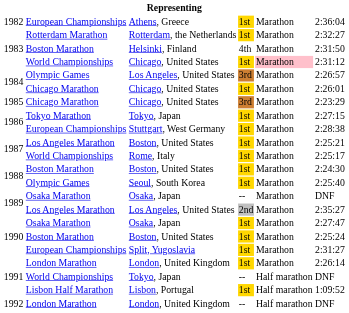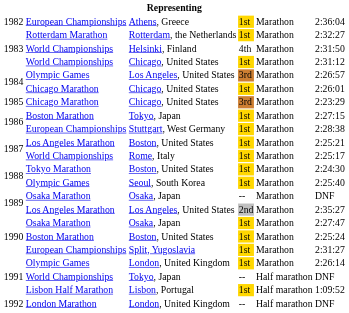Helsinki, Finland | column 2: Boston Marathon -> World Championships
1983 / Chicago, United States | column 5: pink background -> no background
1986 / Tokyo, Japan | column 2: Tokyo Marathon -> Boston Marathon
1988 / Boston, United States | column 2: Boston Marathon -> Tokyo Marathon
1991 / London, United Kingdom | column 2: London Marathon -> Olympic Games
